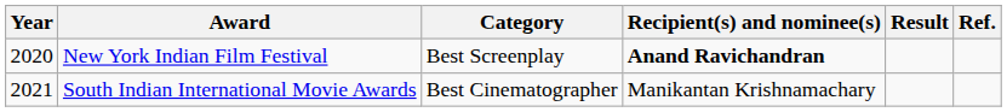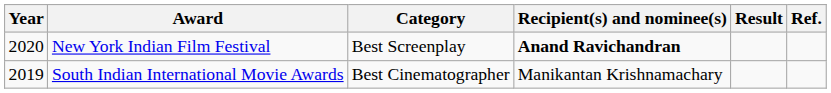South Indian International Movie Awards | Year: 2021 -> 2019
